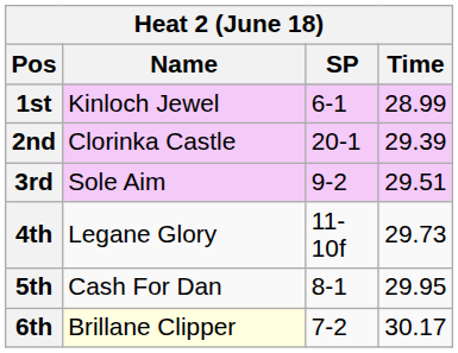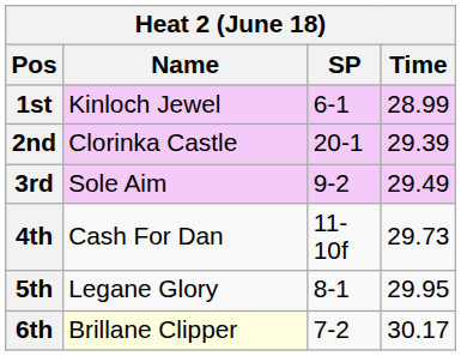3rd | Time: 29.51 -> 29.49
4th | Name: Legane Glory -> Cash For Dan
5th | Name: Cash For Dan -> Legane Glory
